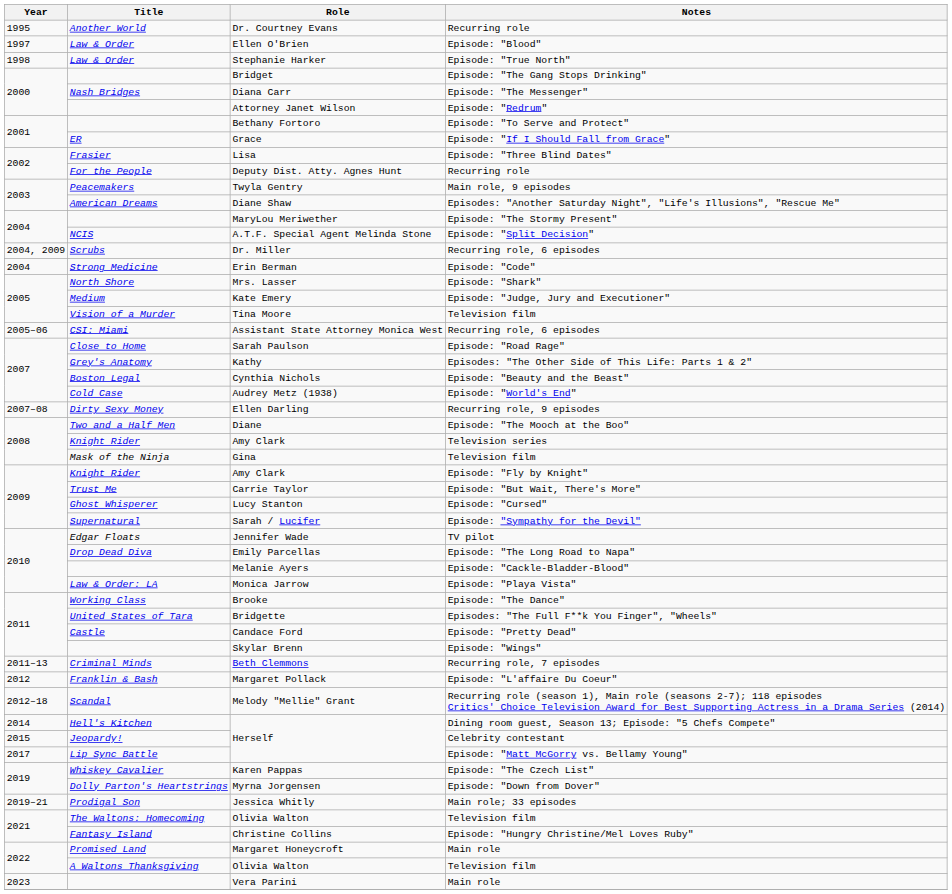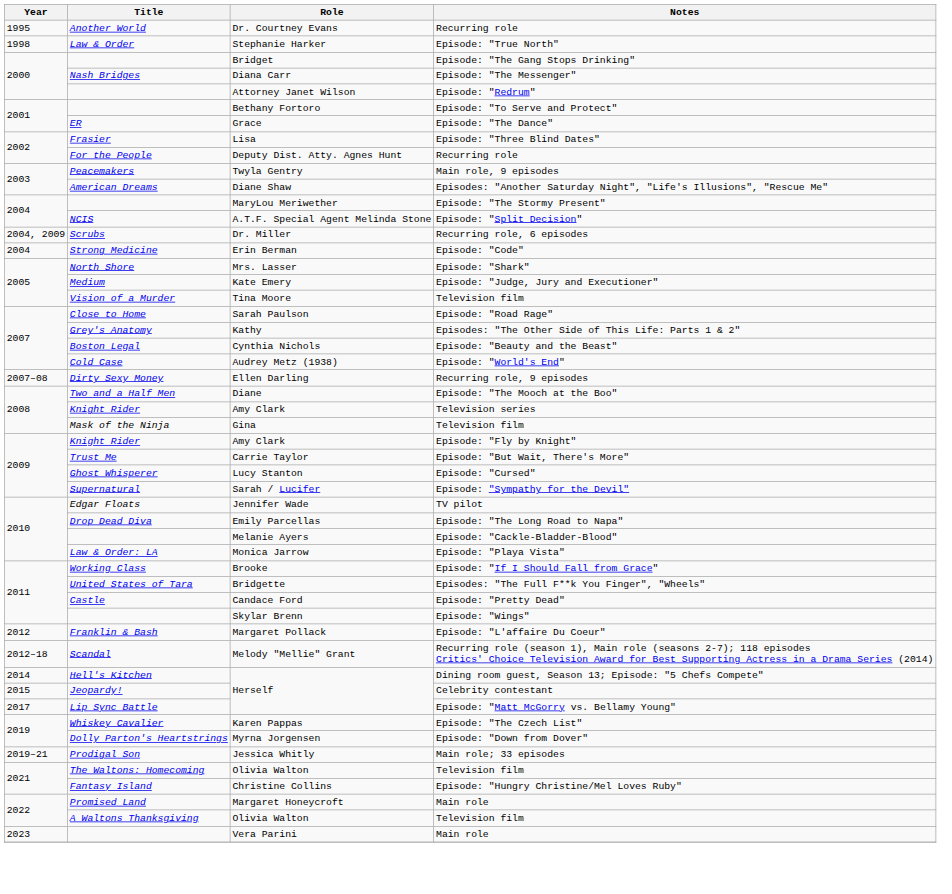- row: 1997 | Law & Order | Ellen O'Brien | Episode: "Blood"
Grace | Notes: Episode: "If I Should Fall from Grace" -> Episode: "The Dance"
- row: 2005–06 | CSI: Miami | Assistant State Attorney Monica West | Recurring role, 6 episodes
Brooke | Notes: Episode: "The Dance" -> Episode: "If I Should Fall from Grace"
- row: 2011–13 | Criminal Minds | Beth Clemmons | Recurring role, 7 episodes
